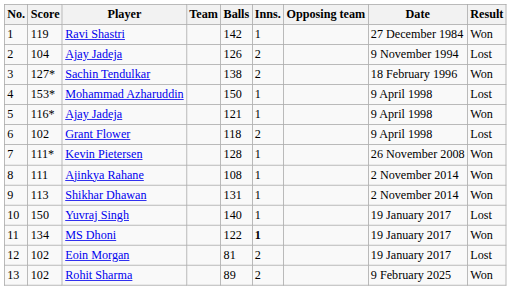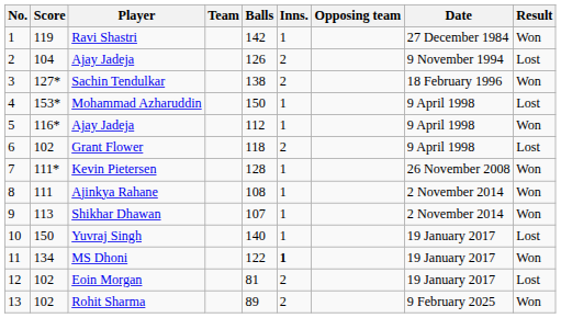5 / Ajay Jadeja | Balls: 121 -> 112
Shikhar Dhawan | Balls: 131 -> 107
